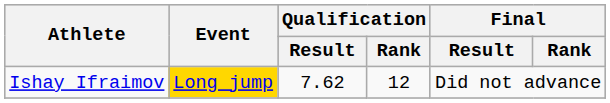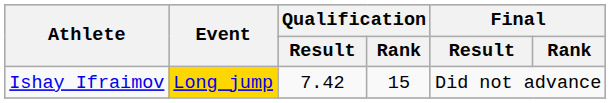Ishay Ifraimov | Qualification / Result: 7.62 -> 7.42
Ishay Ifraimov | Qualification / Rank: 12 -> 15
